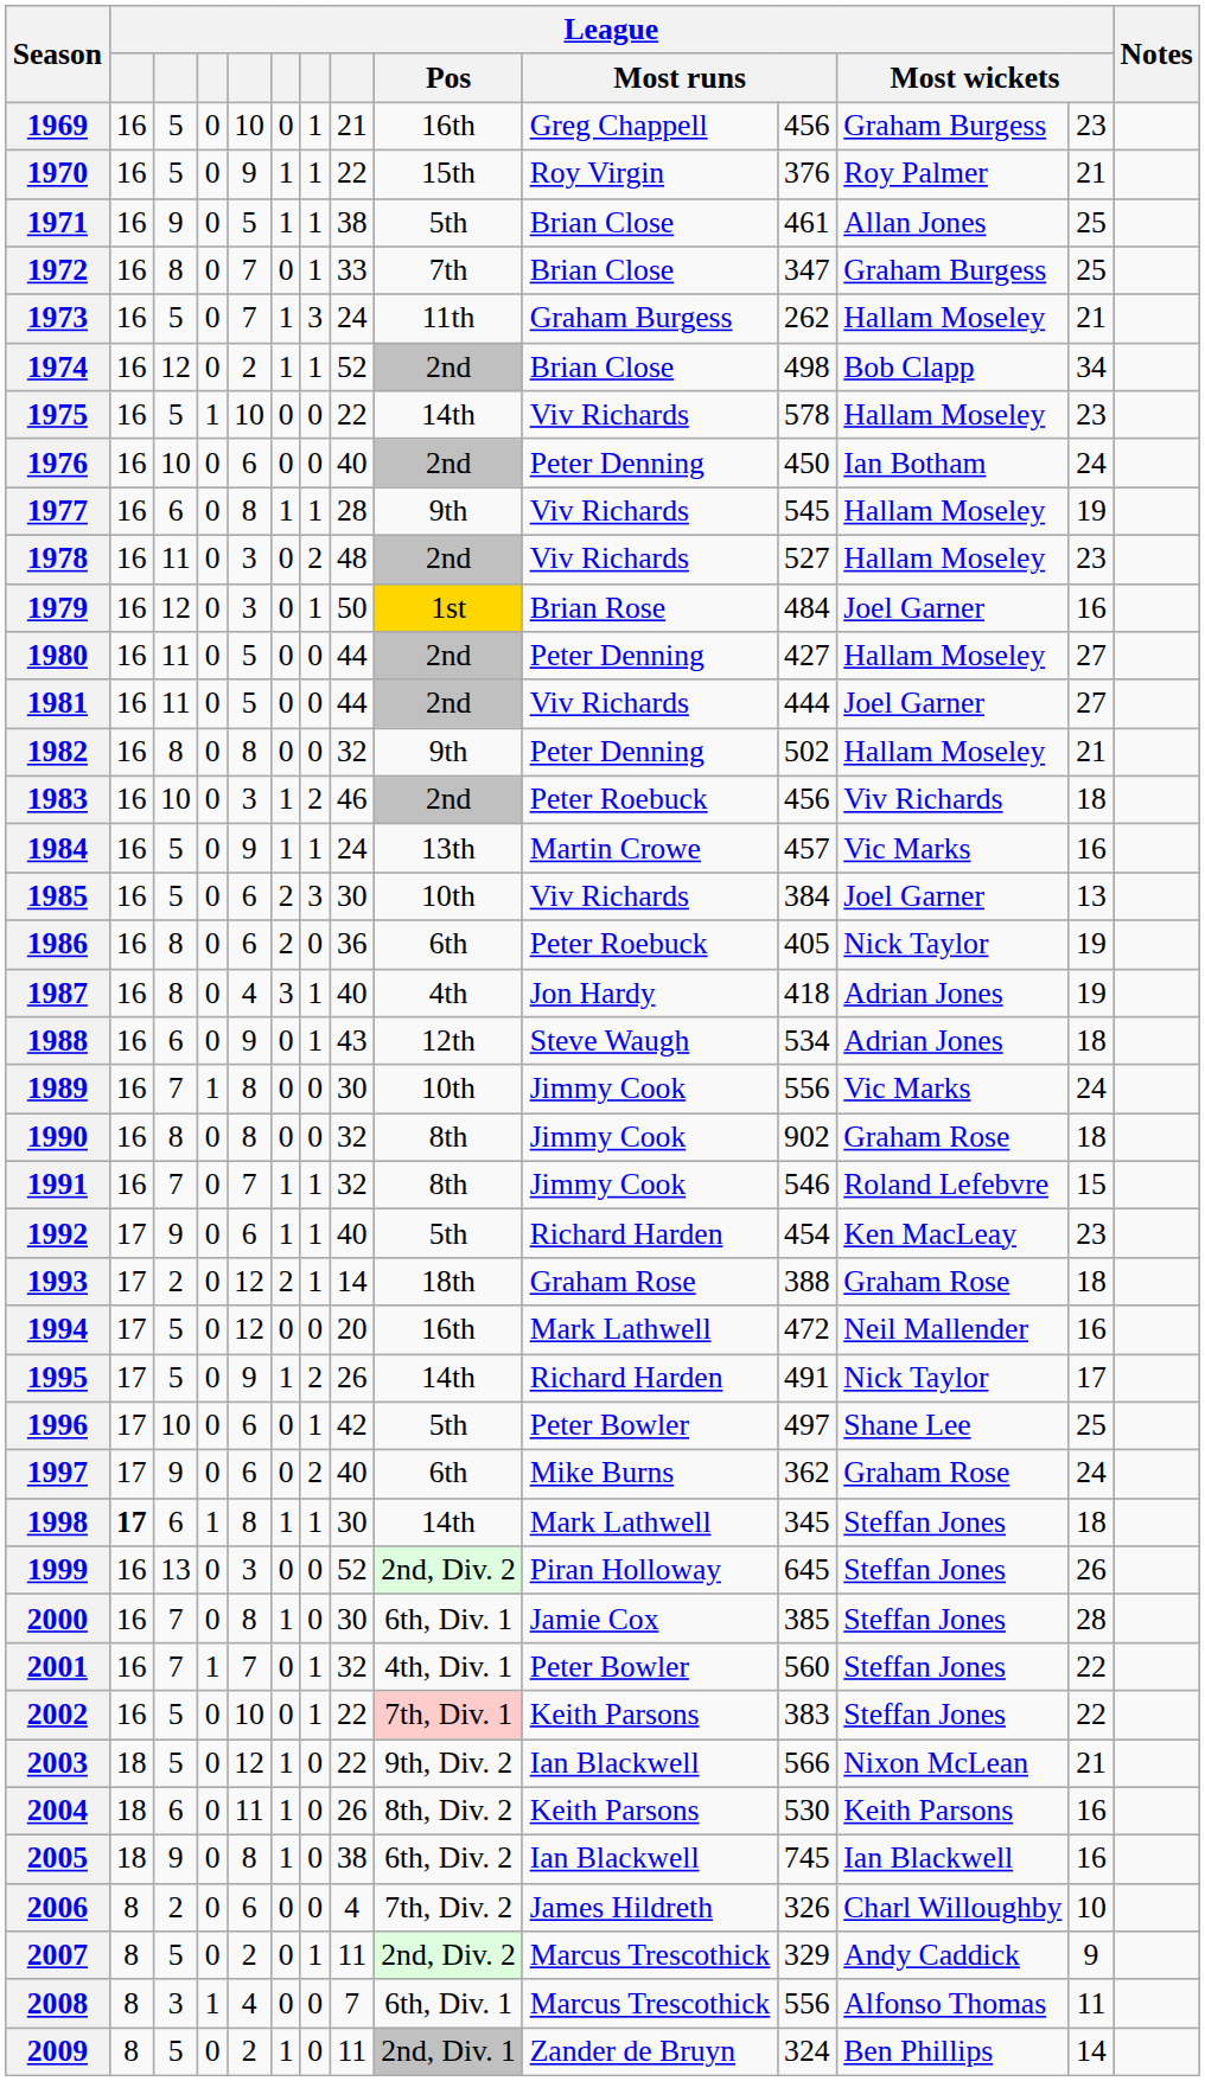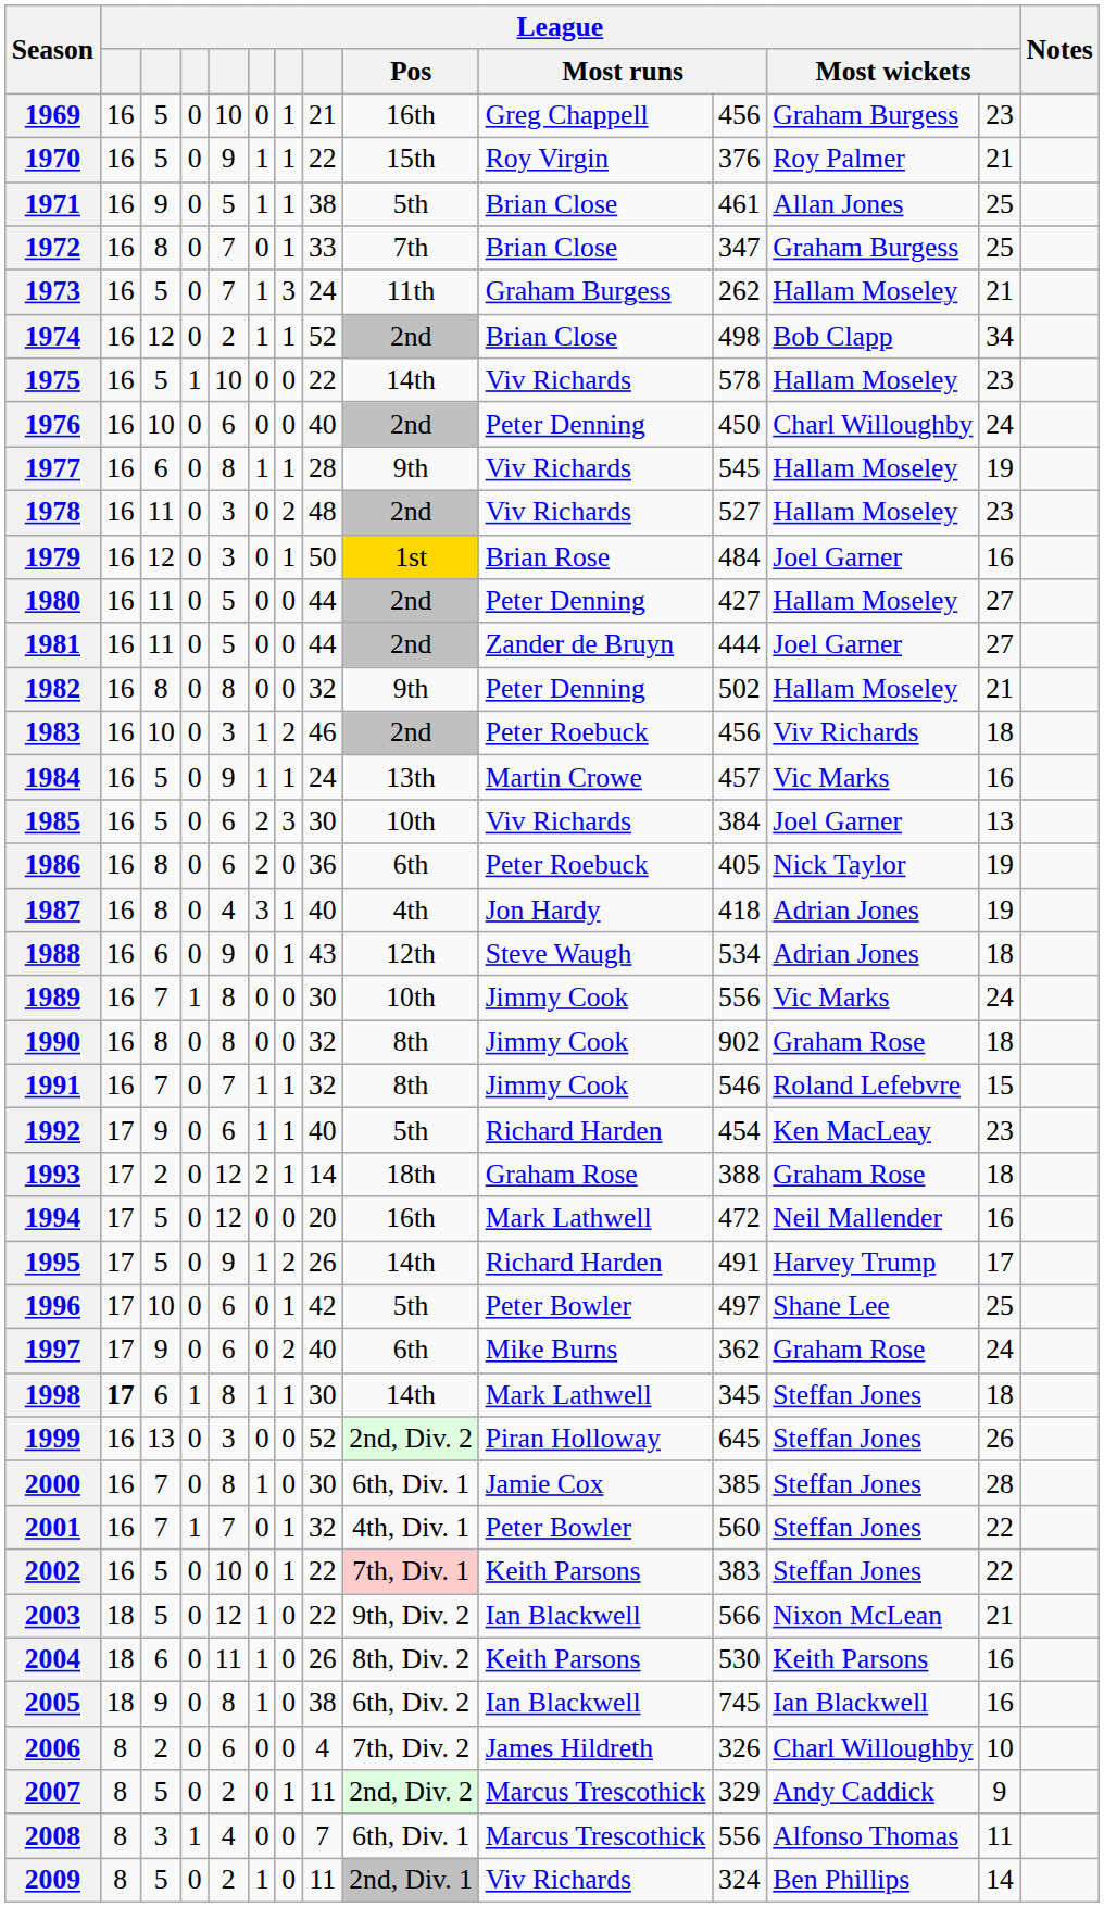1976 | column 12: Ian Botham -> Charl Willoughby
1981 | column 10: Viv Richards -> Zander de Bruyn
1995 | column 12: Nick Taylor -> Harvey Trump
2009 | column 10: Zander de Bruyn -> Viv Richards
